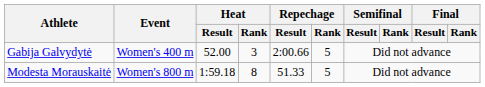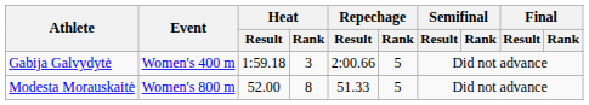Gabija Galvydytė | Heat / Result: 52.00 -> 1:59.18
Modesta Morauskaitė | Heat / Result: 1:59.18 -> 52.00
